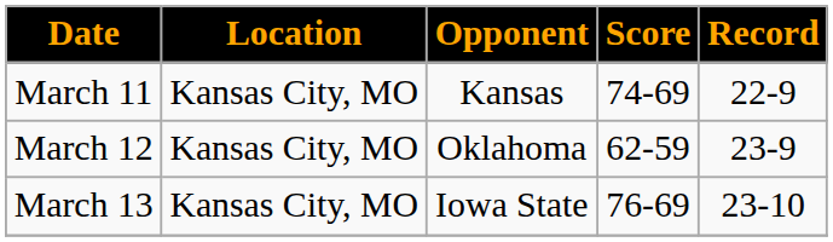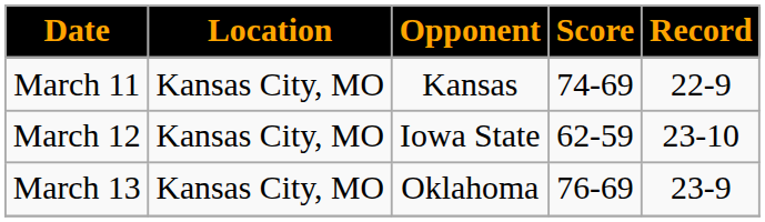March 12 | Opponent: Oklahoma -> Iowa State
March 12 | Record: 23-9 -> 23-10
March 13 | Opponent: Iowa State -> Oklahoma
March 13 | Record: 23-10 -> 23-9
